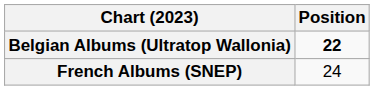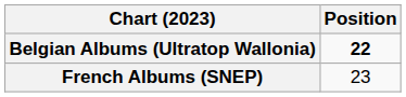French Albums (SNEP) | Position: 24 -> 23
